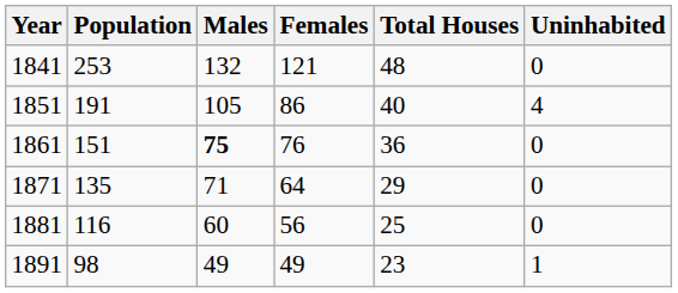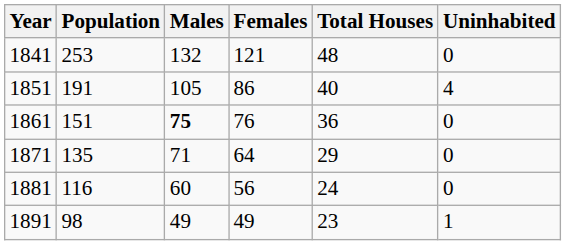1881 | Total Houses: 25 -> 24
